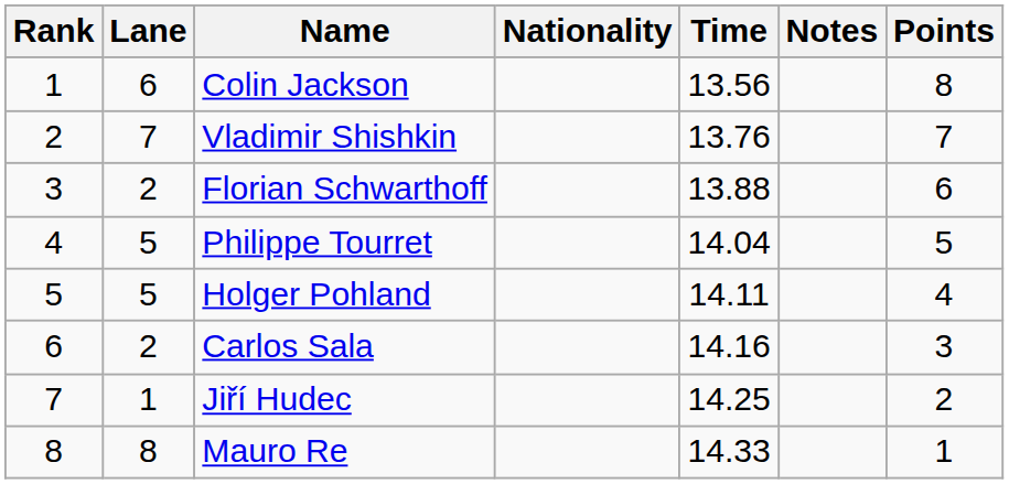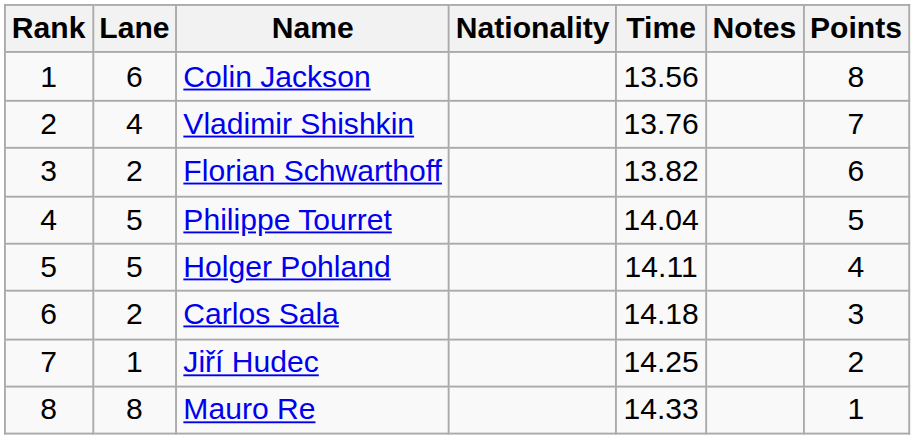Vladimir Shishkin | Lane: 7 -> 4
Florian Schwarthoff | Time: 13.88 -> 13.82
Carlos Sala | Time: 14.16 -> 14.18
